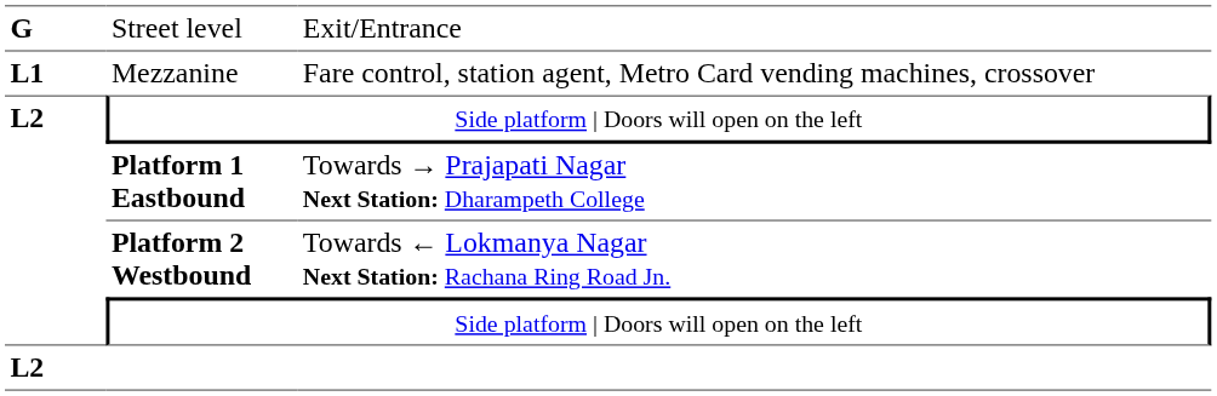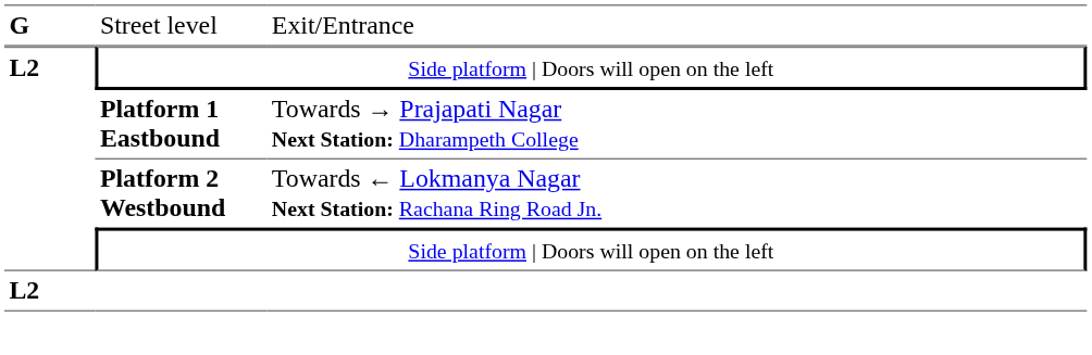- row: L1 | Mezzanine | Fare control, station agent, Metro Card vending machines, crossover
